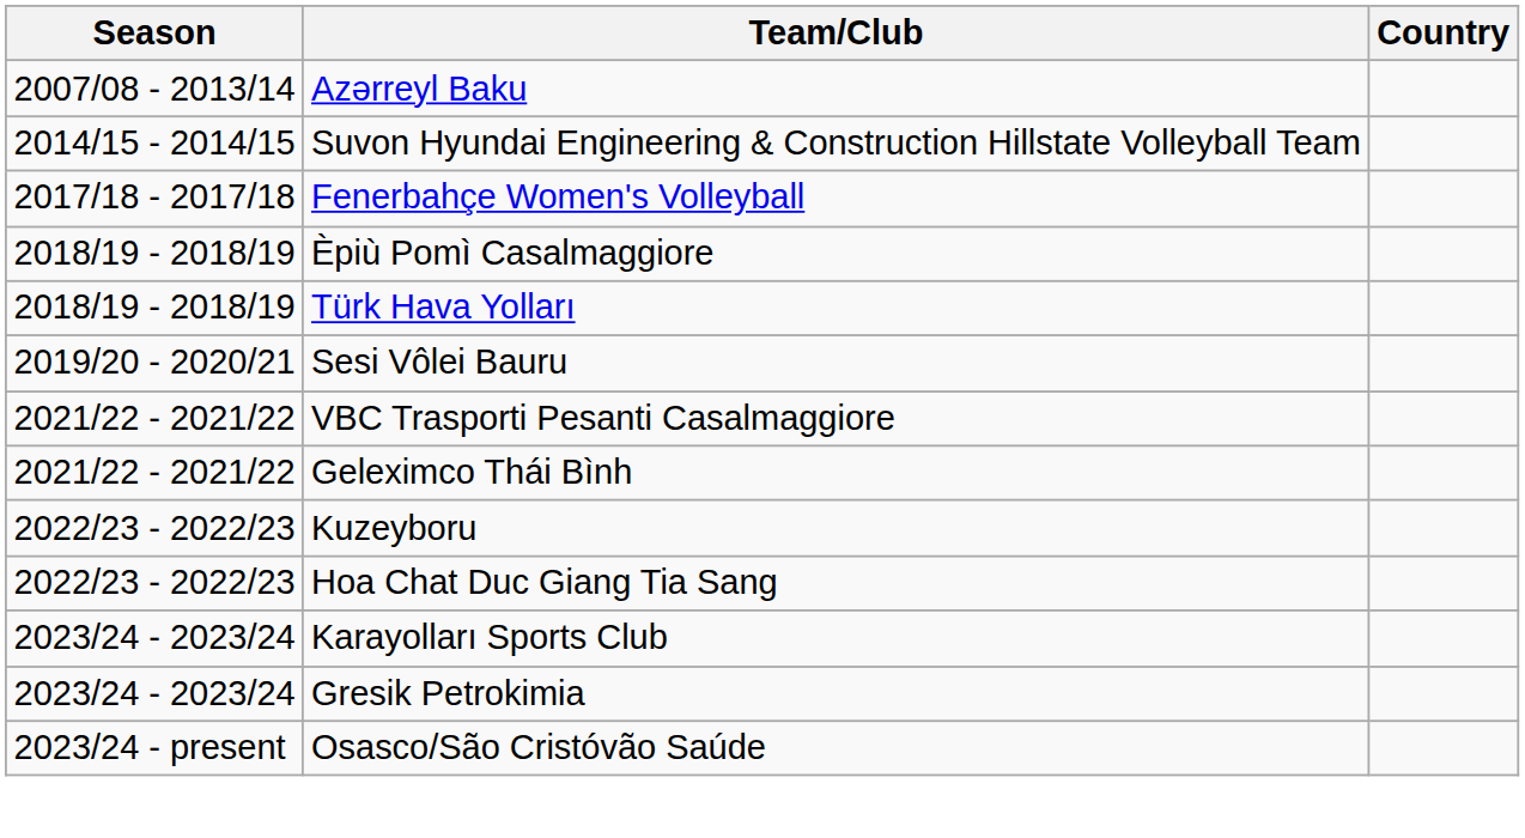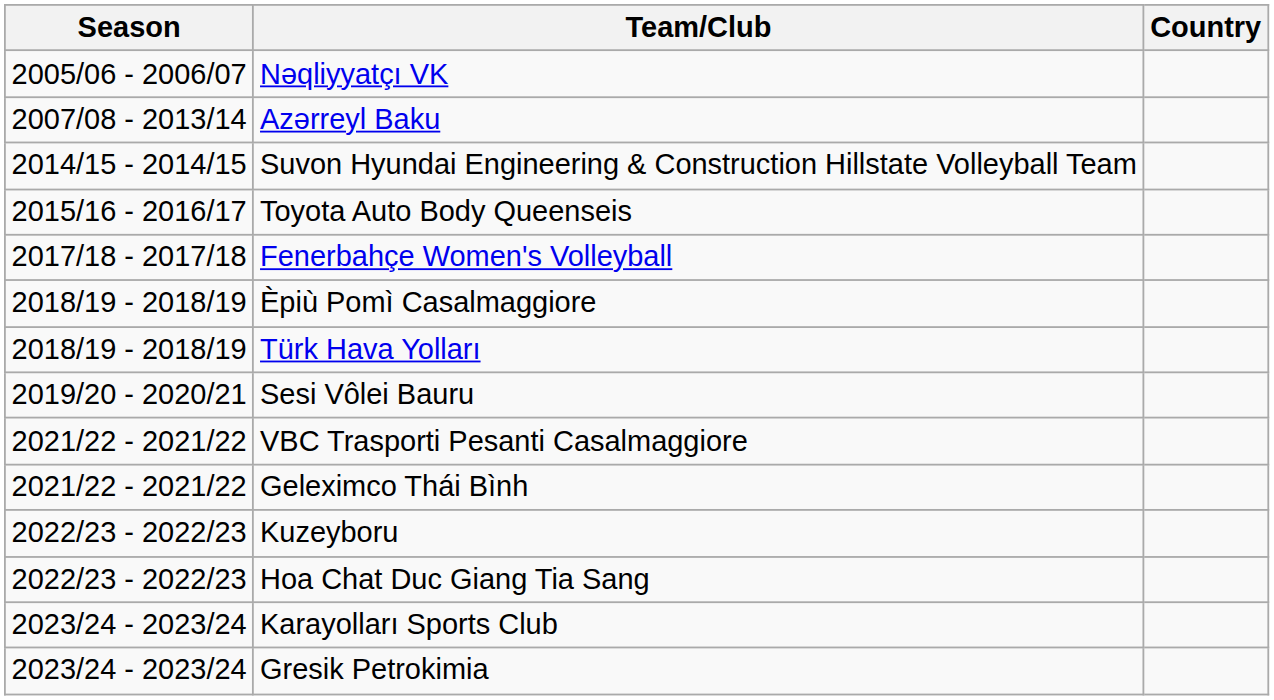+ row: 2005/06 - 2006/07 | Nəqliyyatçı VK
+ row: 2015/16 - 2016/17 | Toyota Auto Body Queenseis
- row: 2023/24 - present | Osasco/São Cristóvão Saúde
